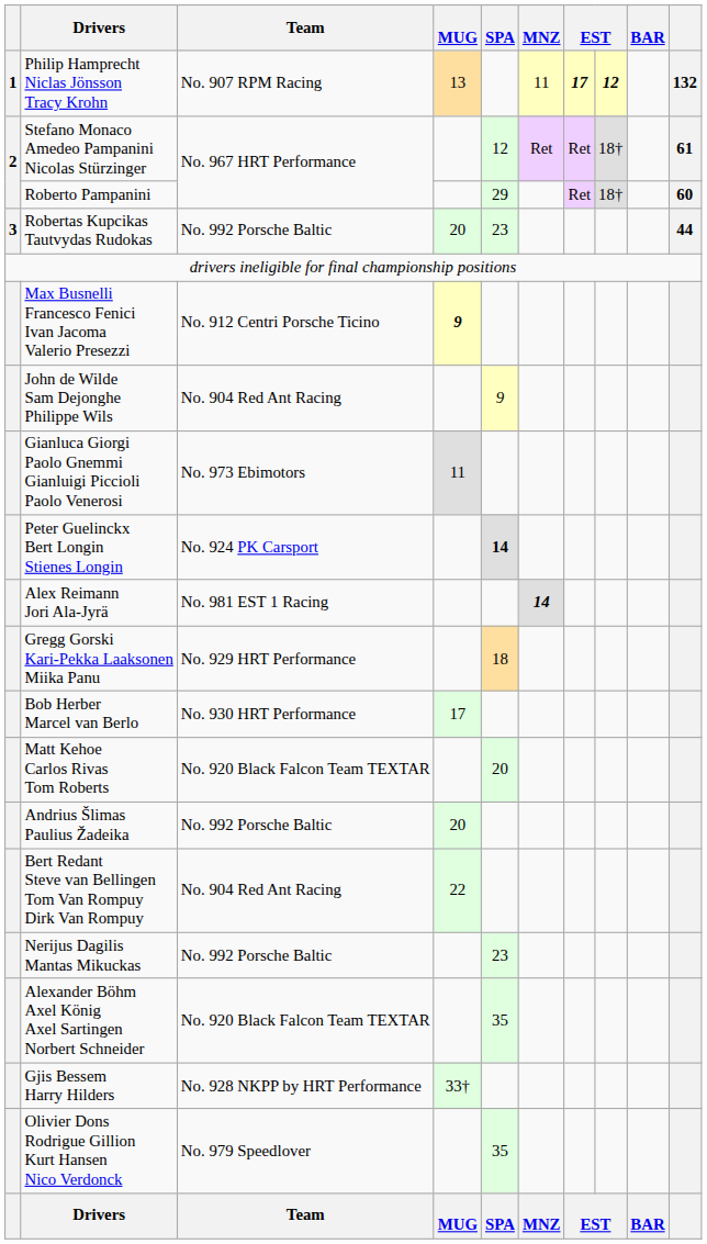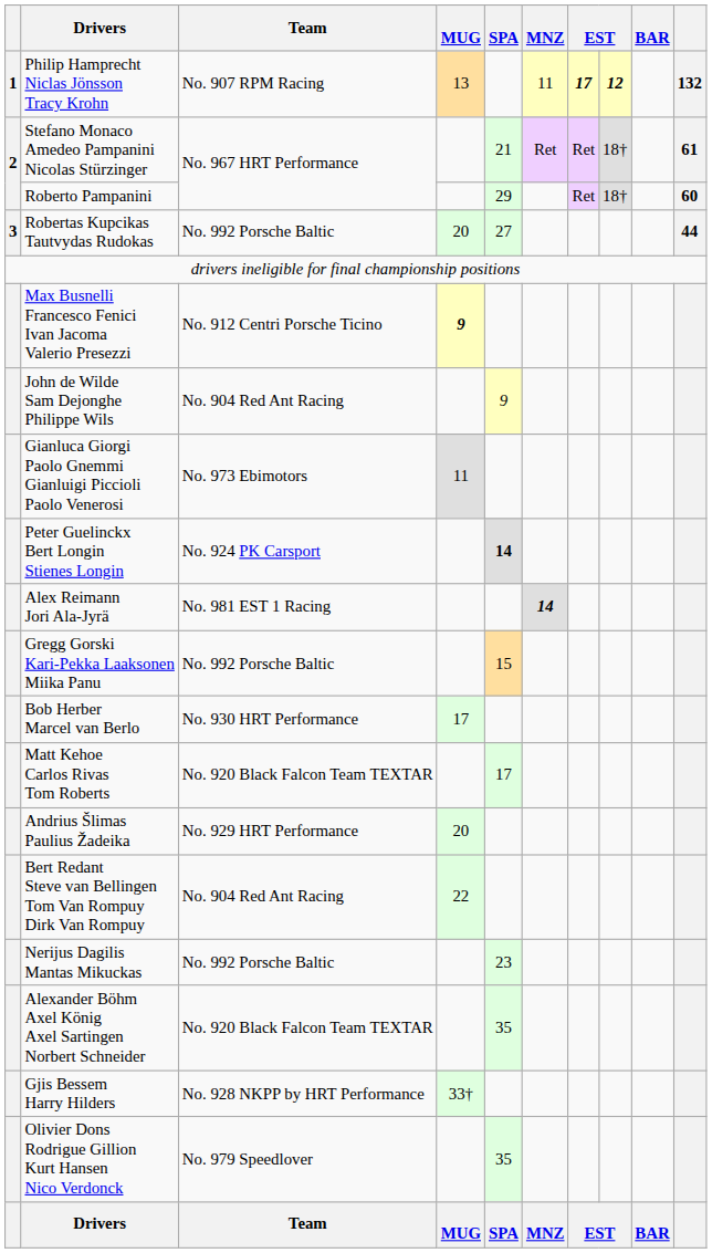Stefano Monaco Amedeo Pampanini Nicolas Stürzinger | SPA: 12 -> 21
Robertas Kupcikas Tautvydas Rudokas | SPA: 23 -> 27
Gregg Gorski Kari-Pekka Laaksonen Miika Panu | Team: No. 929 HRT Performance -> No. 992 Porsche Baltic
Gregg Gorski Kari-Pekka Laaksonen Miika Panu | SPA: 18 -> 15
Matt Kehoe Carlos Rivas Tom Roberts | SPA: 20 -> 17
Andrius Šlimas Paulius Žadeika | Team: No. 992 Porsche Baltic -> No. 929 HRT Performance
